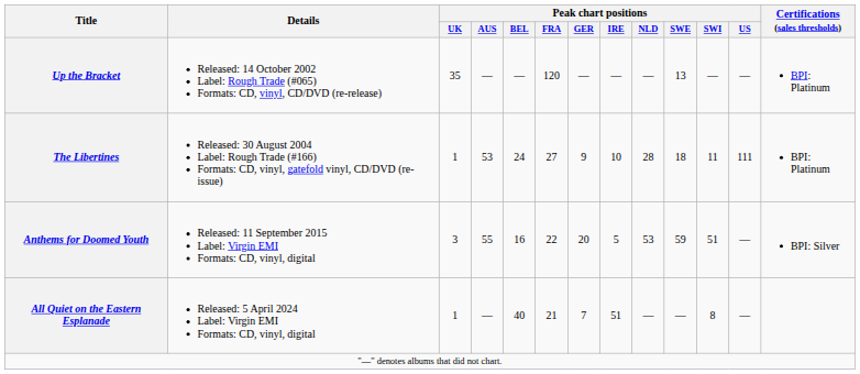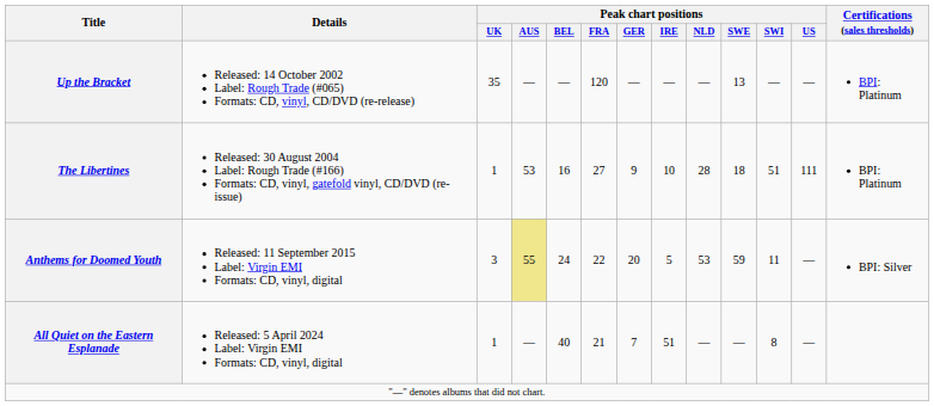The Libertines | Peak chart positions / BEL: 24 -> 16
The Libertines | Peak chart positions / SWI: 11 -> 51
Anthems for Doomed Youth | Peak chart positions / AUS: no background -> khaki background
Anthems for Doomed Youth | Peak chart positions / BEL: 16 -> 24
Anthems for Doomed Youth | Peak chart positions / SWI: 51 -> 11
